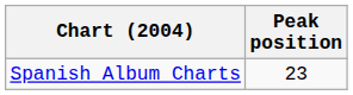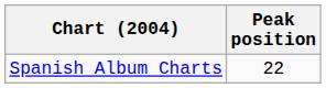Spanish Album Charts | Peak position: 23 -> 22
